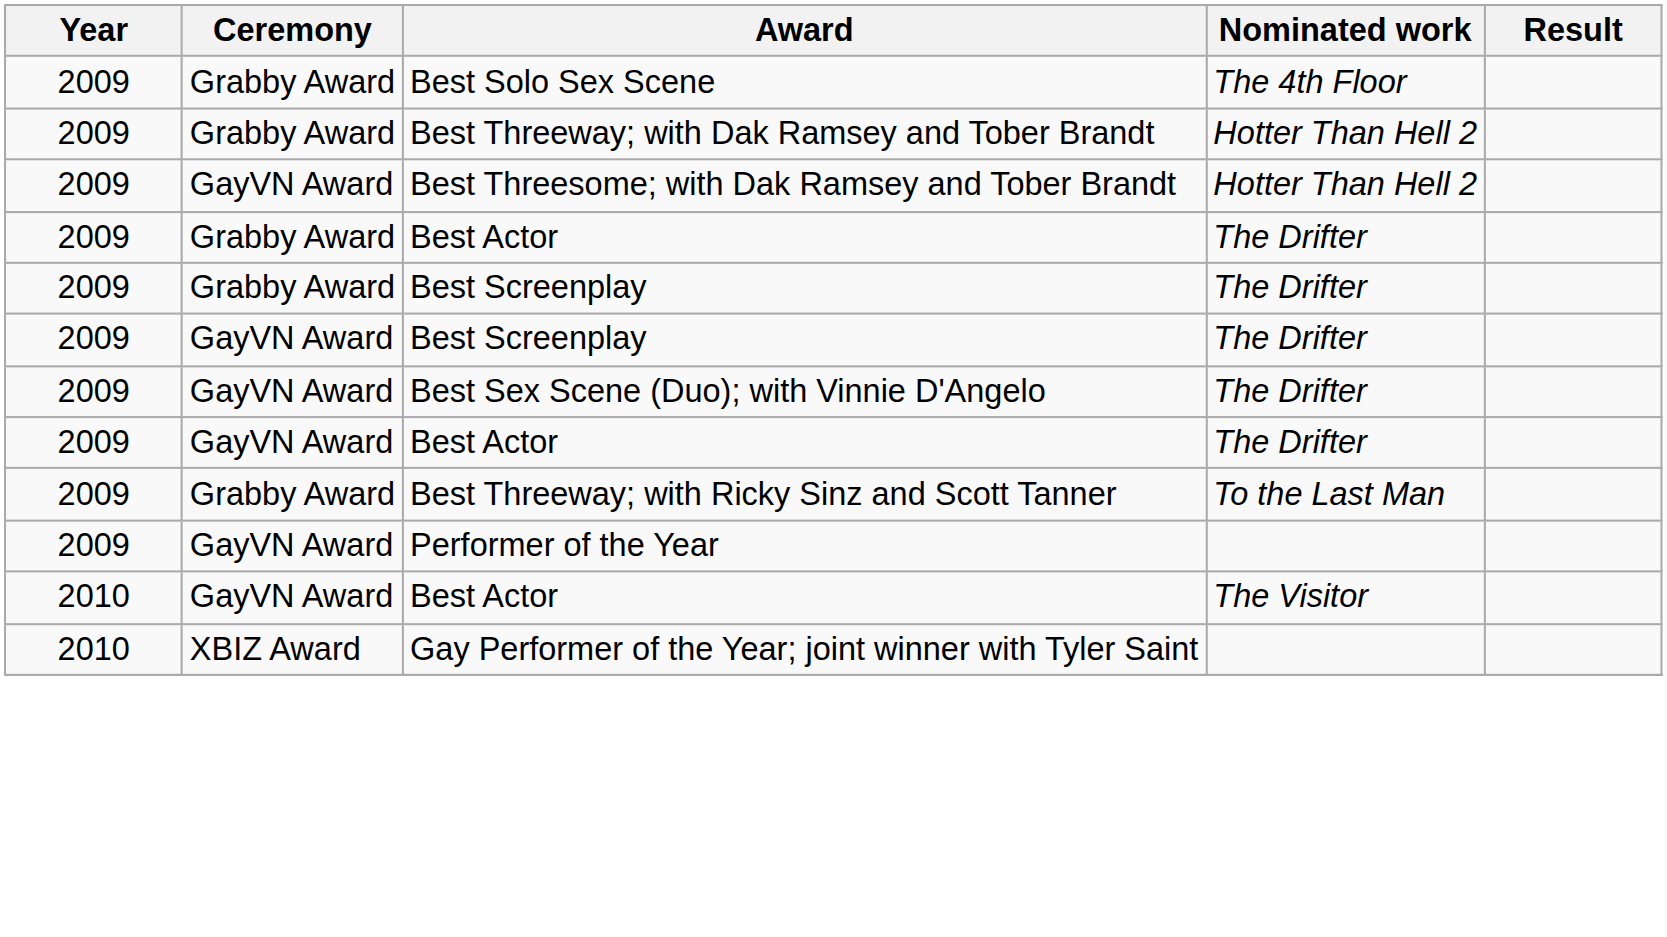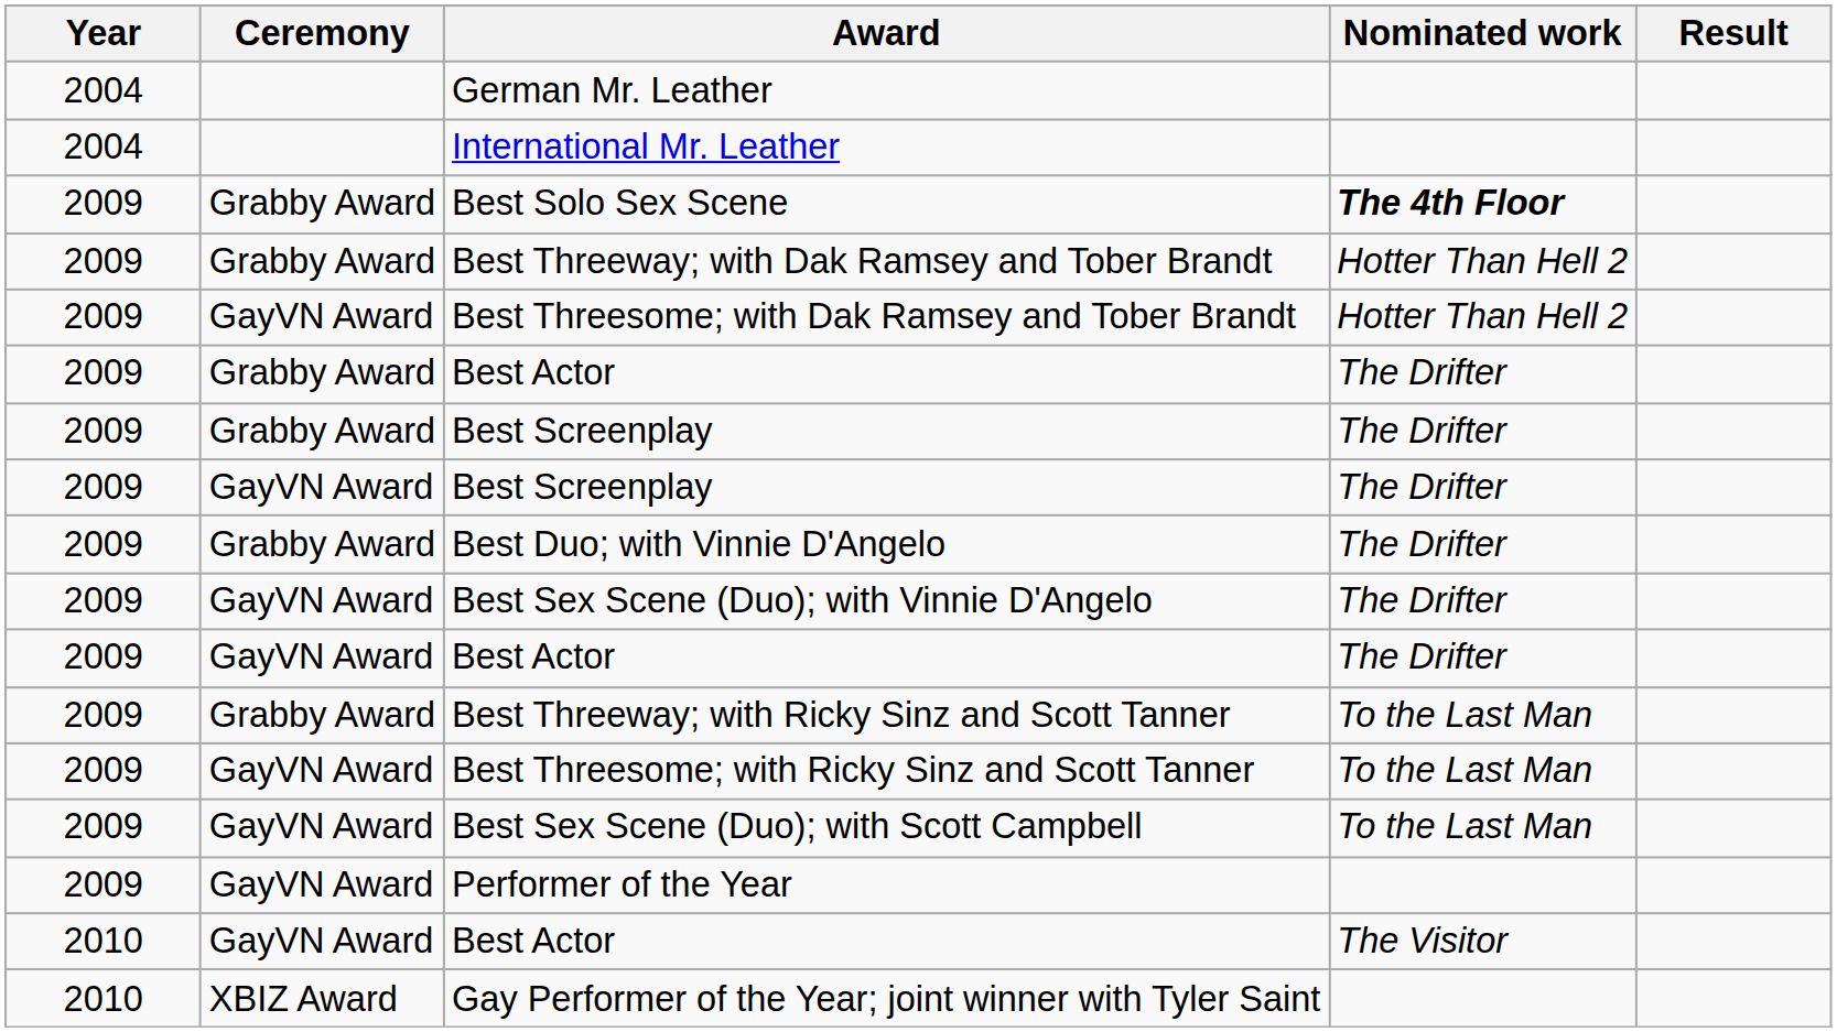+ row: 2004 | German Mr. Leather
+ row: 2004 | International Mr. Leather
Best Solo Sex Scene | Nominated work: normal -> bold
+ row: 2009 | Grabby Award | Best Duo; with Vinnie D'Angelo | The Drifter
+ row: 2009 | GayVN Award | Best Threesome; with Ricky Sinz and Scott Tanner | To the Last Man
+ row: 2009 | GayVN Award | Best Sex Scene (Duo); with Scott Campbell | To the Last Man
